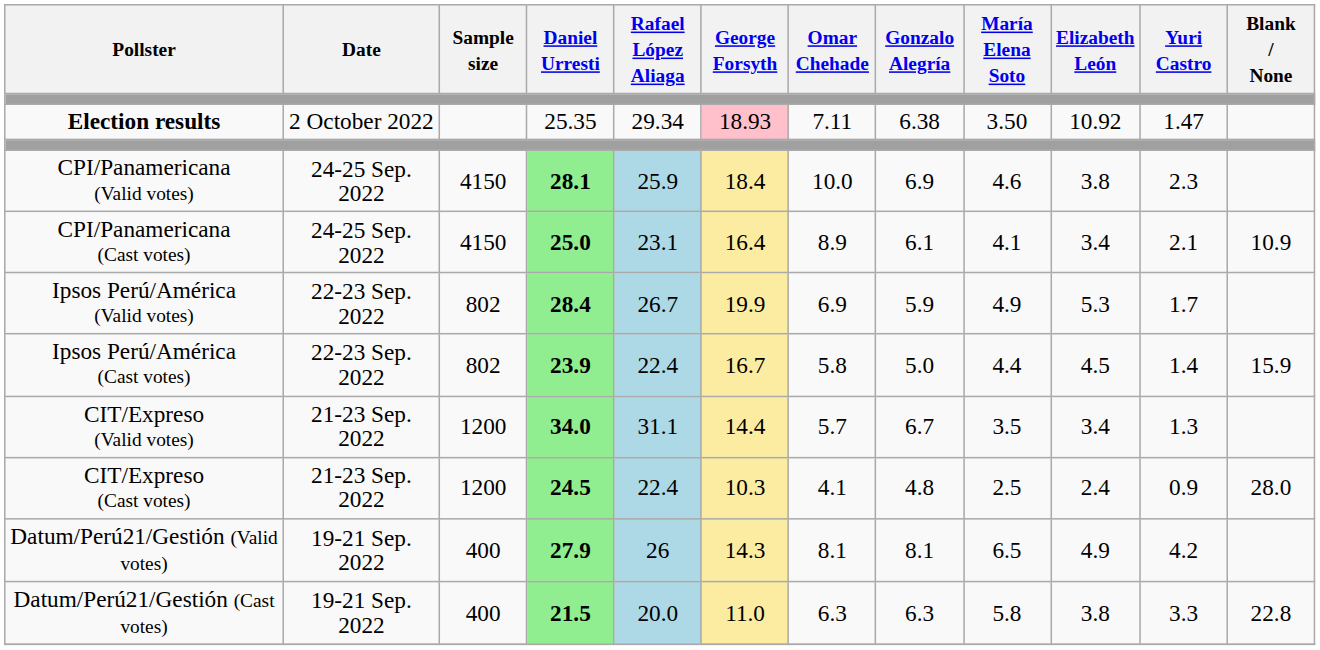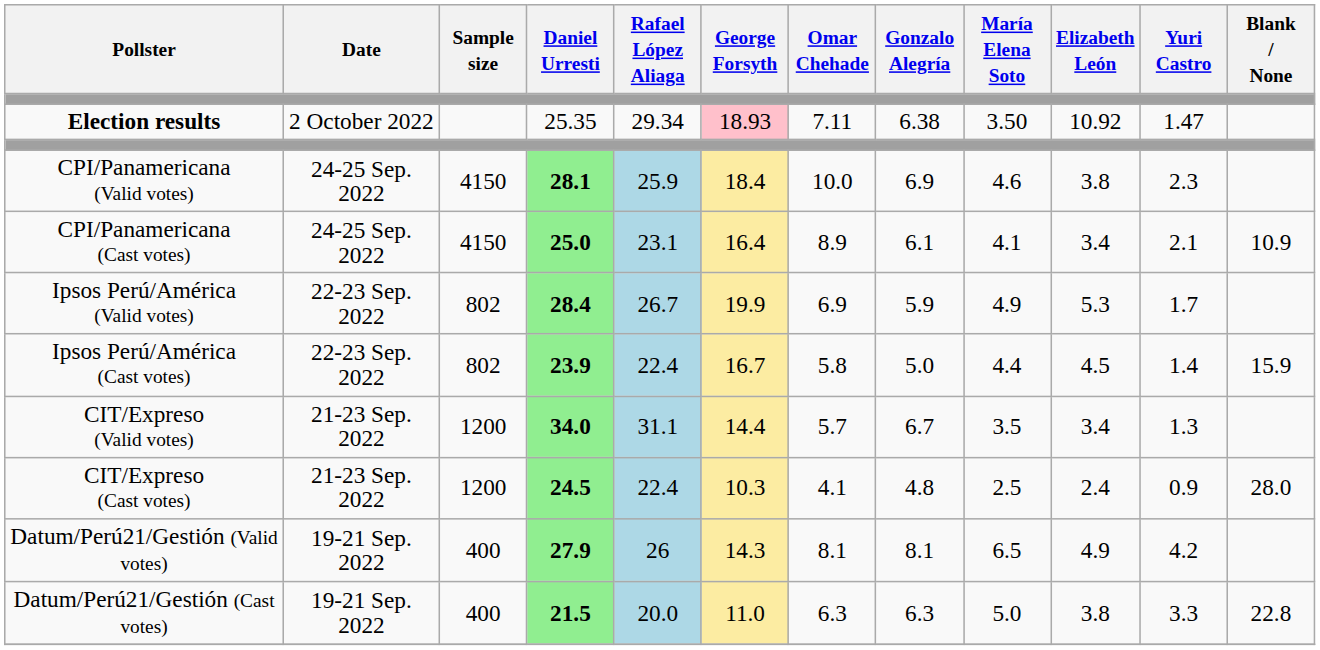Datum/Perú21/Gestión (Cast votes) | María Elena Soto: 5.8 -> 5.0
